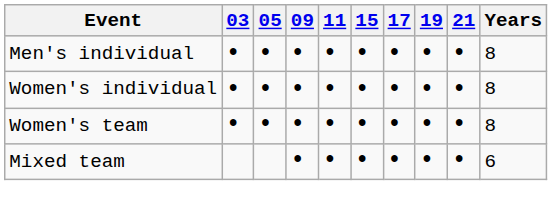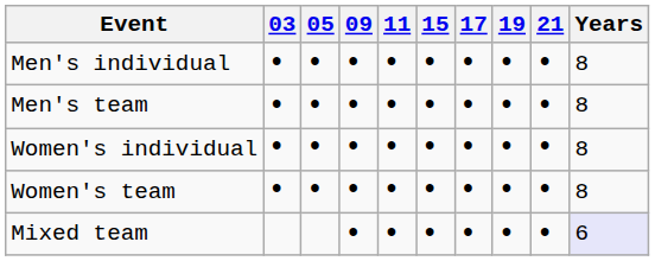+ row: Men's team | • | • | • | • | • | • | • | • | 8
Mixed team | Years: no background -> lavender background
